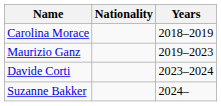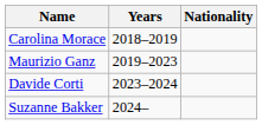columns swapped: Nationality <-> Years
